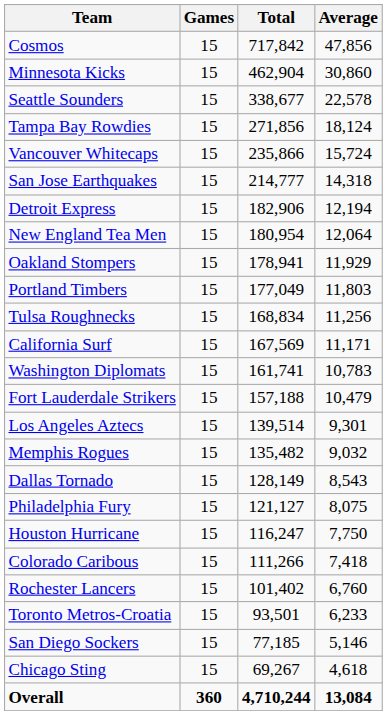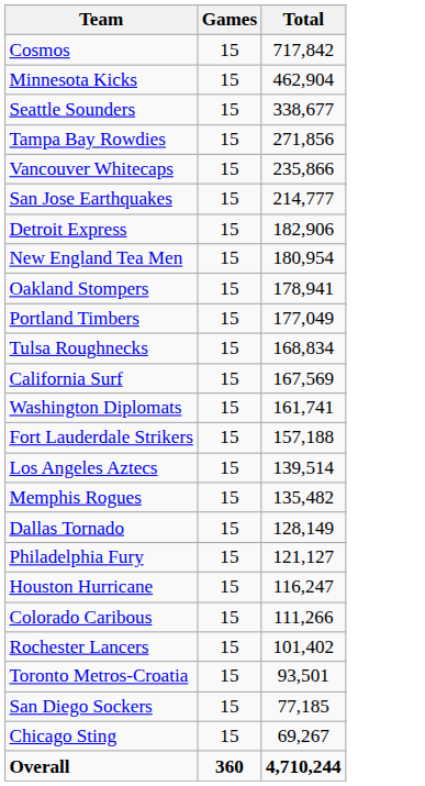- column: Average | 47,856 | 30,860 | 22,578 | 18,124 | 15,724 | 14,318 | 12,194 | 12,064 | 11,929 | 11,803 | 11,256 | 11,171 | 10,783 | 10,479 | 9,301 | 9,032 | 8,543 | 8,075 | 7,750 | 7,418 | 6,760 | 6,233 | 5,146 | 4,618 | 13,084
